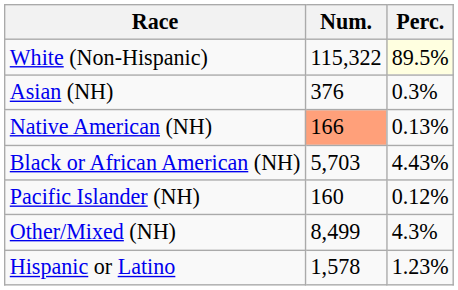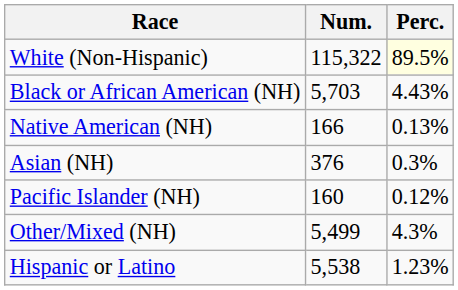rows swapped: Black or African American (NH) <-> Asian (NH)
Native American (NH) | Num.: lightsalmon background -> no background
Other/Mixed (NH) | Num.: 8,499 -> 5,499
Hispanic or Latino | Num.: 1,578 -> 5,538
